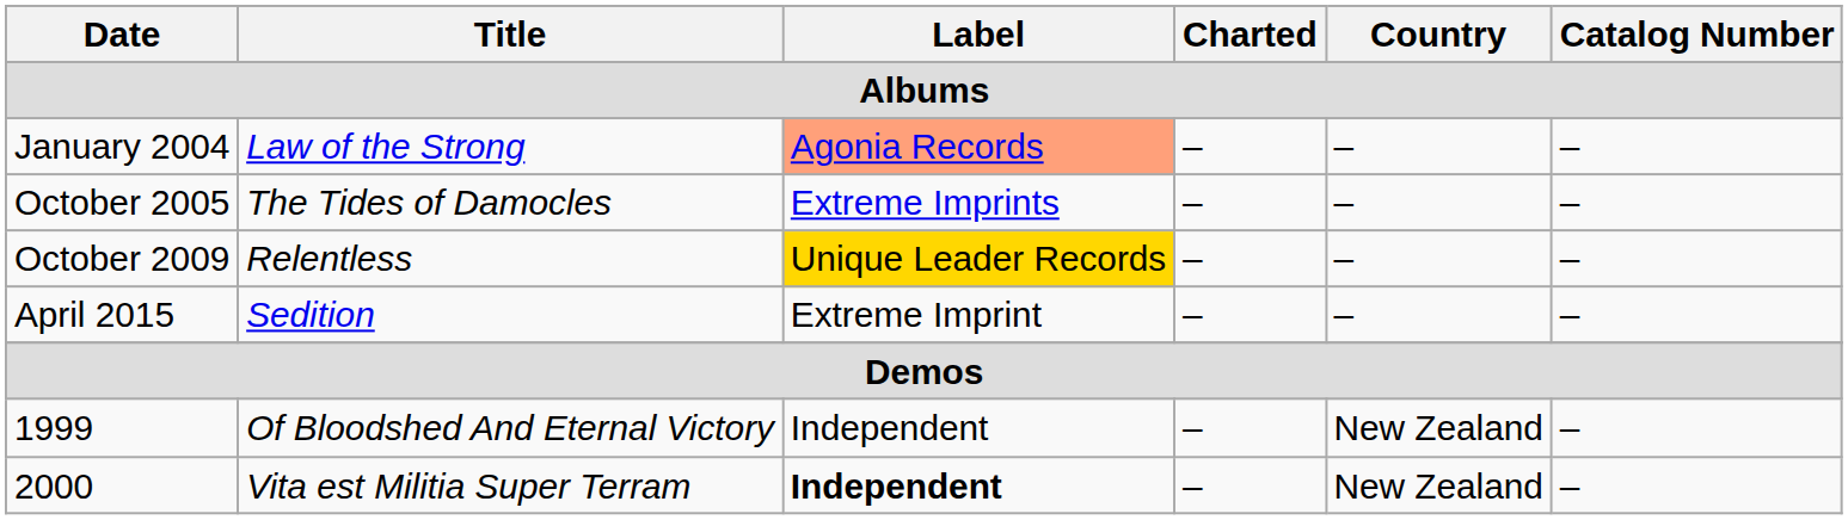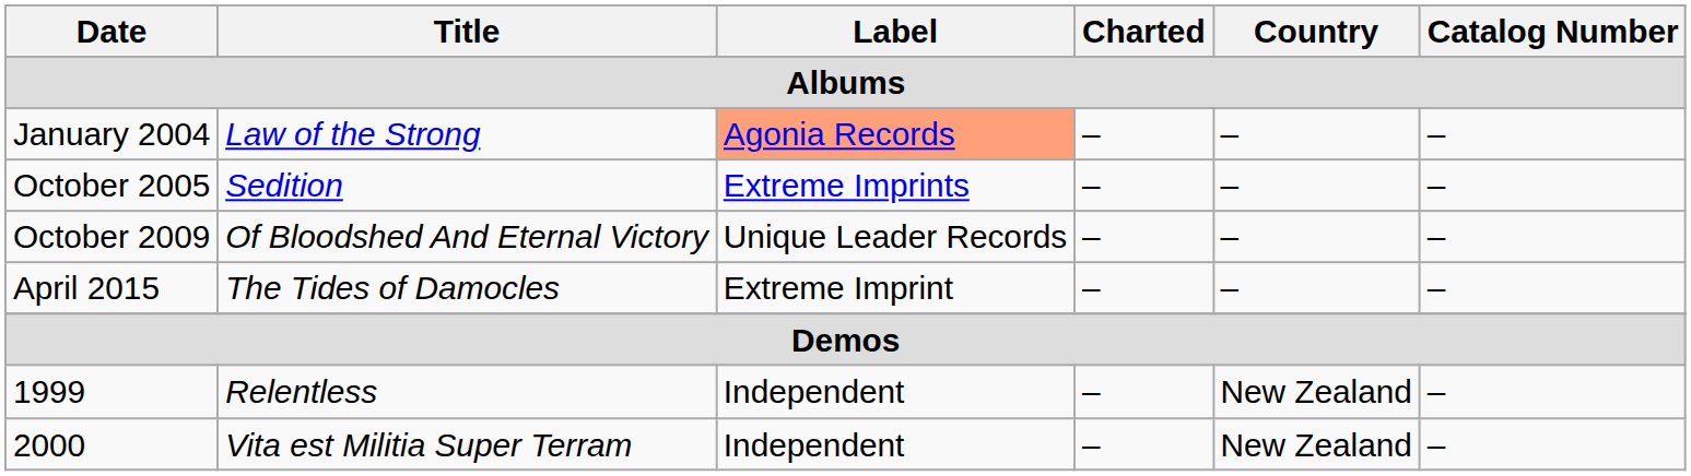October 2005 | Title: The Tides of Damocles -> Sedition
October 2009 | Title: Relentless -> Of Bloodshed And Eternal Victory
October 2009 | Label: gold background -> no background
April 2015 | Title: Sedition -> The Tides of Damocles
1999 | Title: Of Bloodshed And Eternal Victory -> Relentless
2000 | Label: bold -> normal
